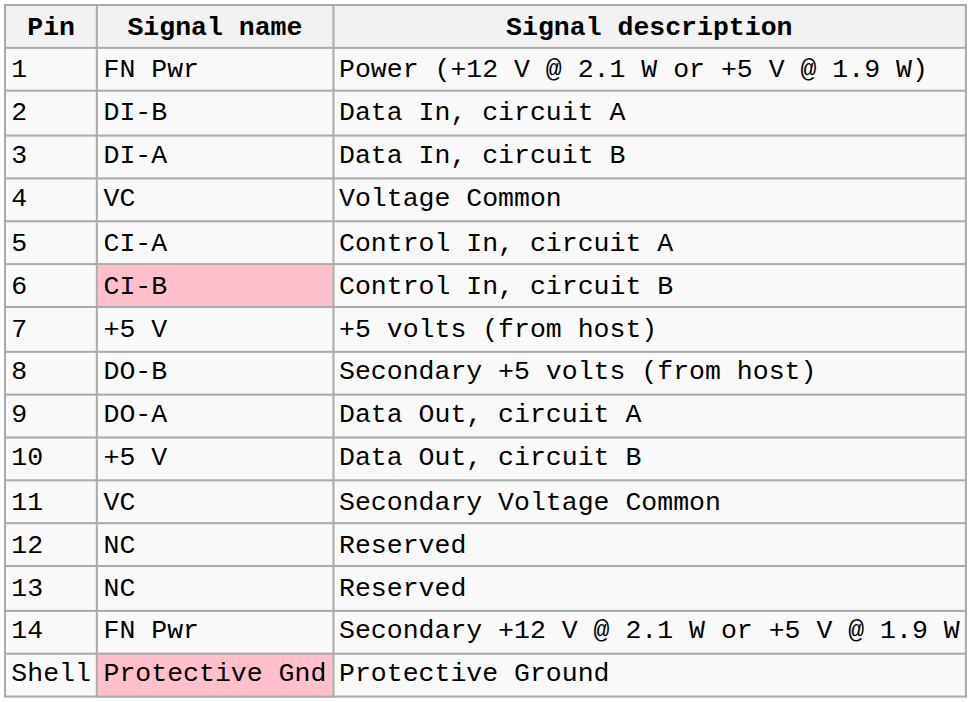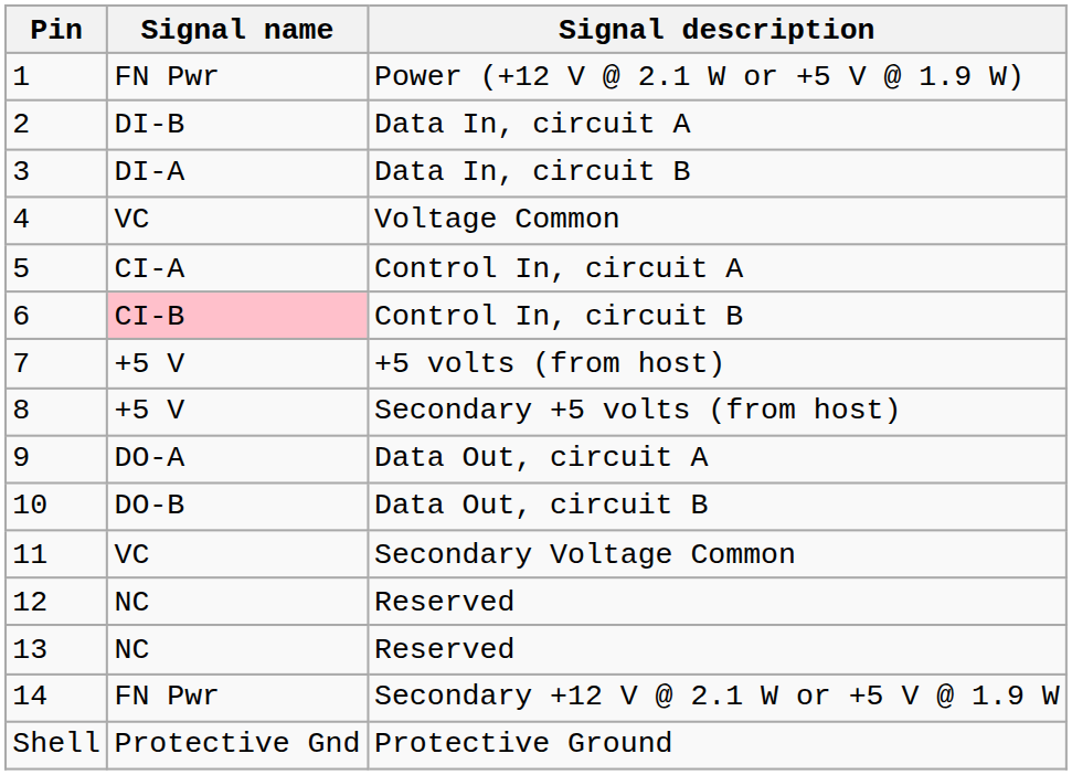Secondary +5 volts (from host) | Signal name: DO-B -> +5 V
Data Out, circuit B | Signal name: +5 V -> DO-B
Protective Ground | Signal name: pink background -> no background
